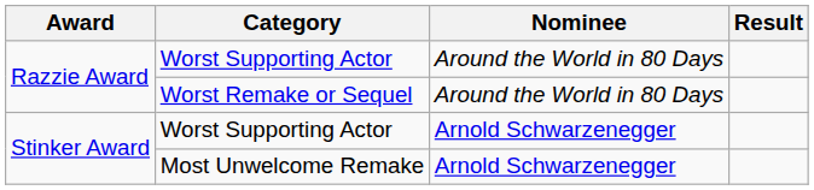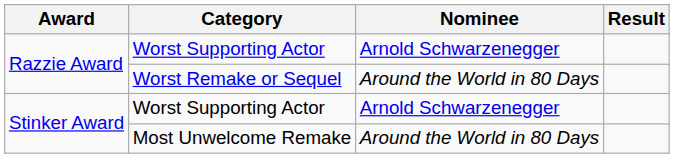Razzie Award / Worst Supporting Actor | Nominee: Around the World in 80 Days -> Arnold Schwarzenegger
Most Unwelcome Remake | Nominee: Arnold Schwarzenegger -> Around the World in 80 Days
